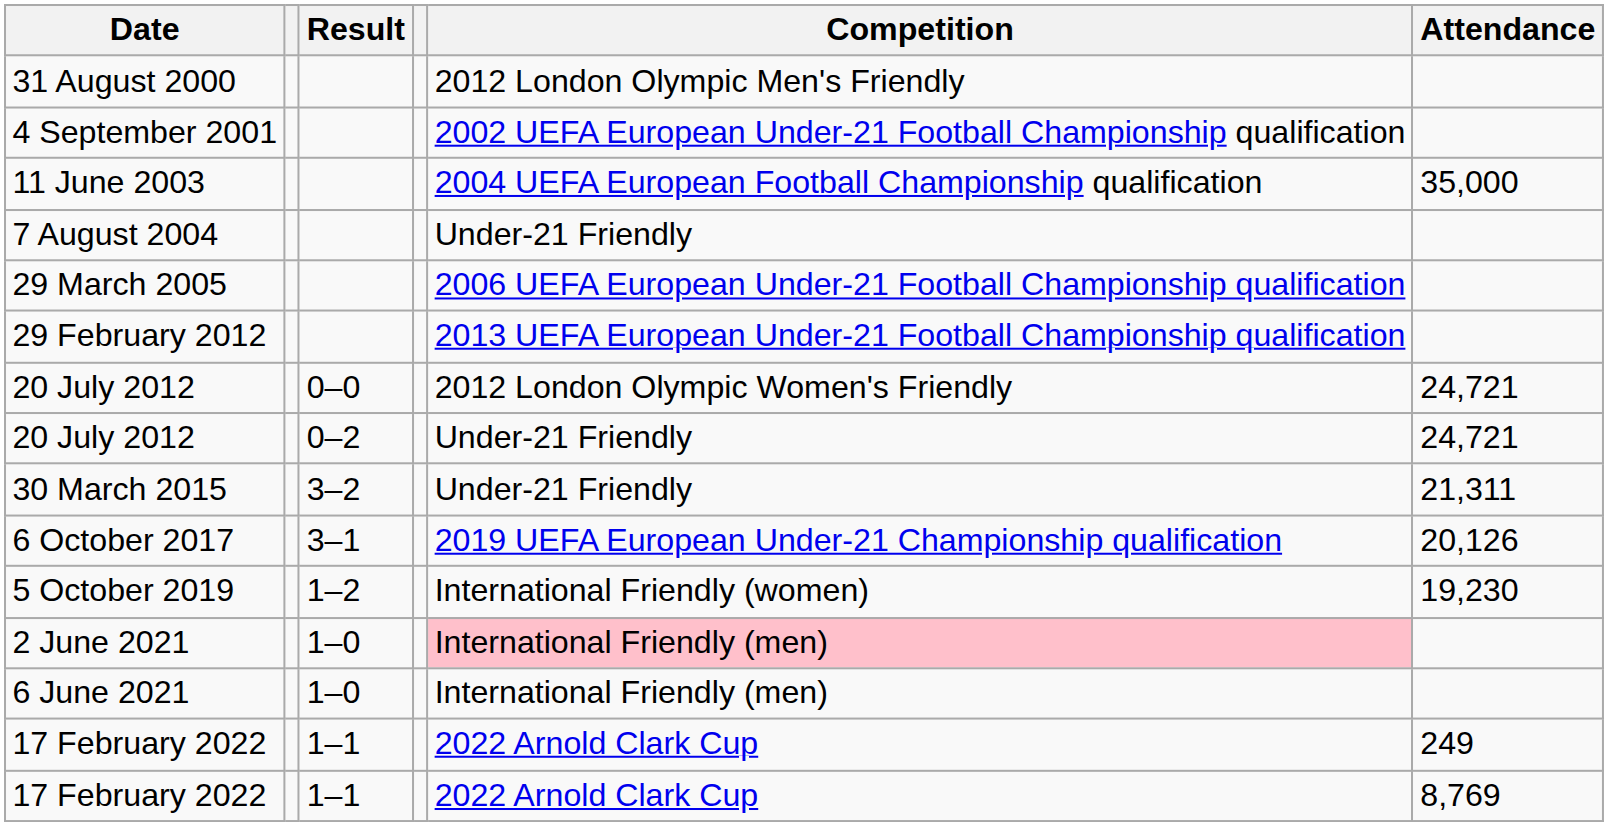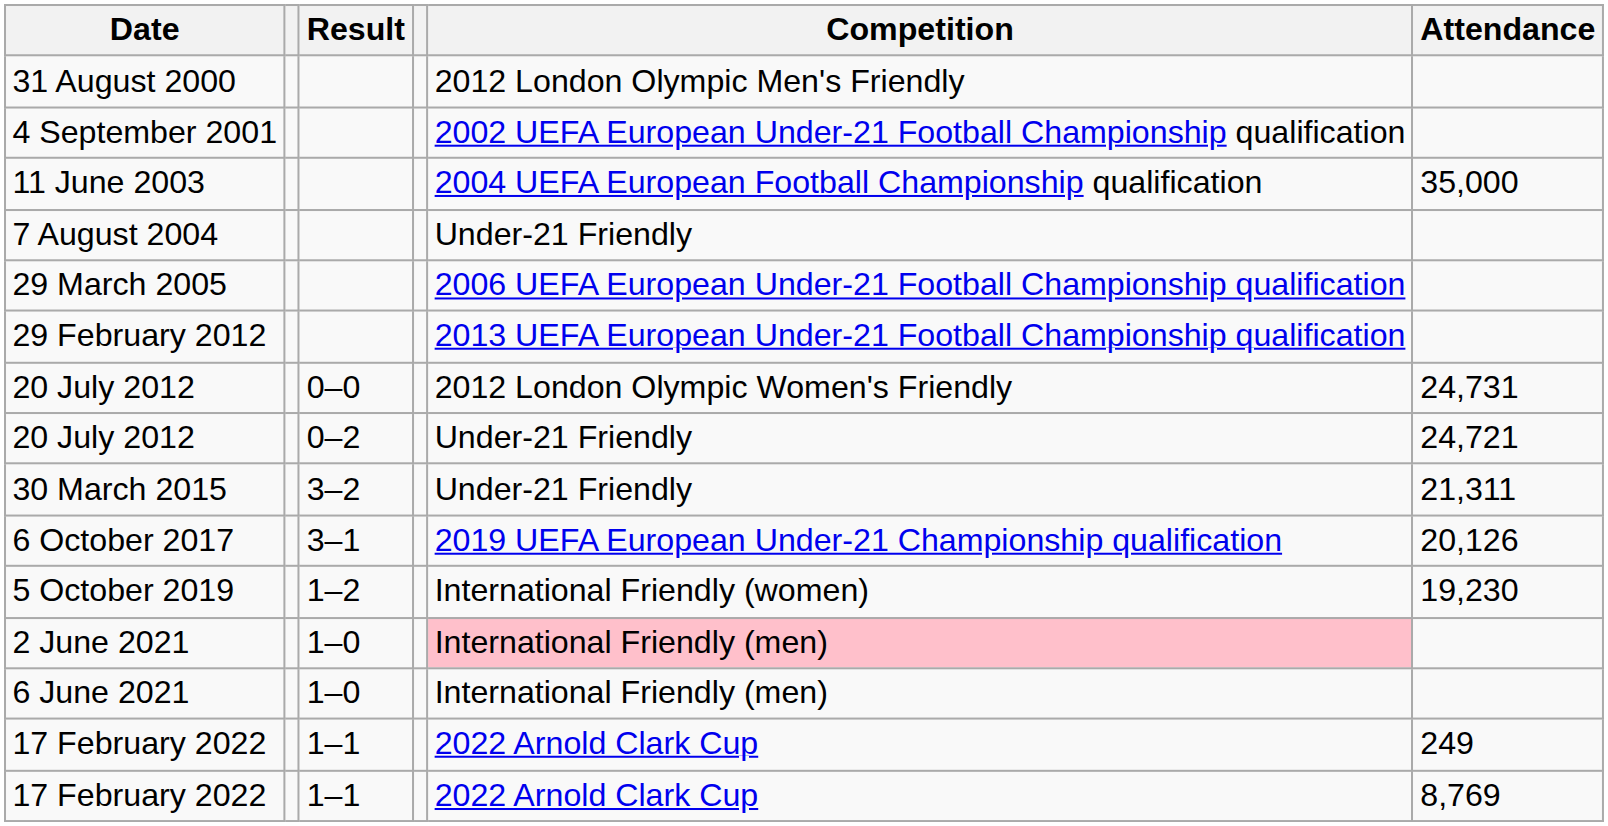20 July 2012 / 0–0 | Attendance: 24,721 -> 24,731
